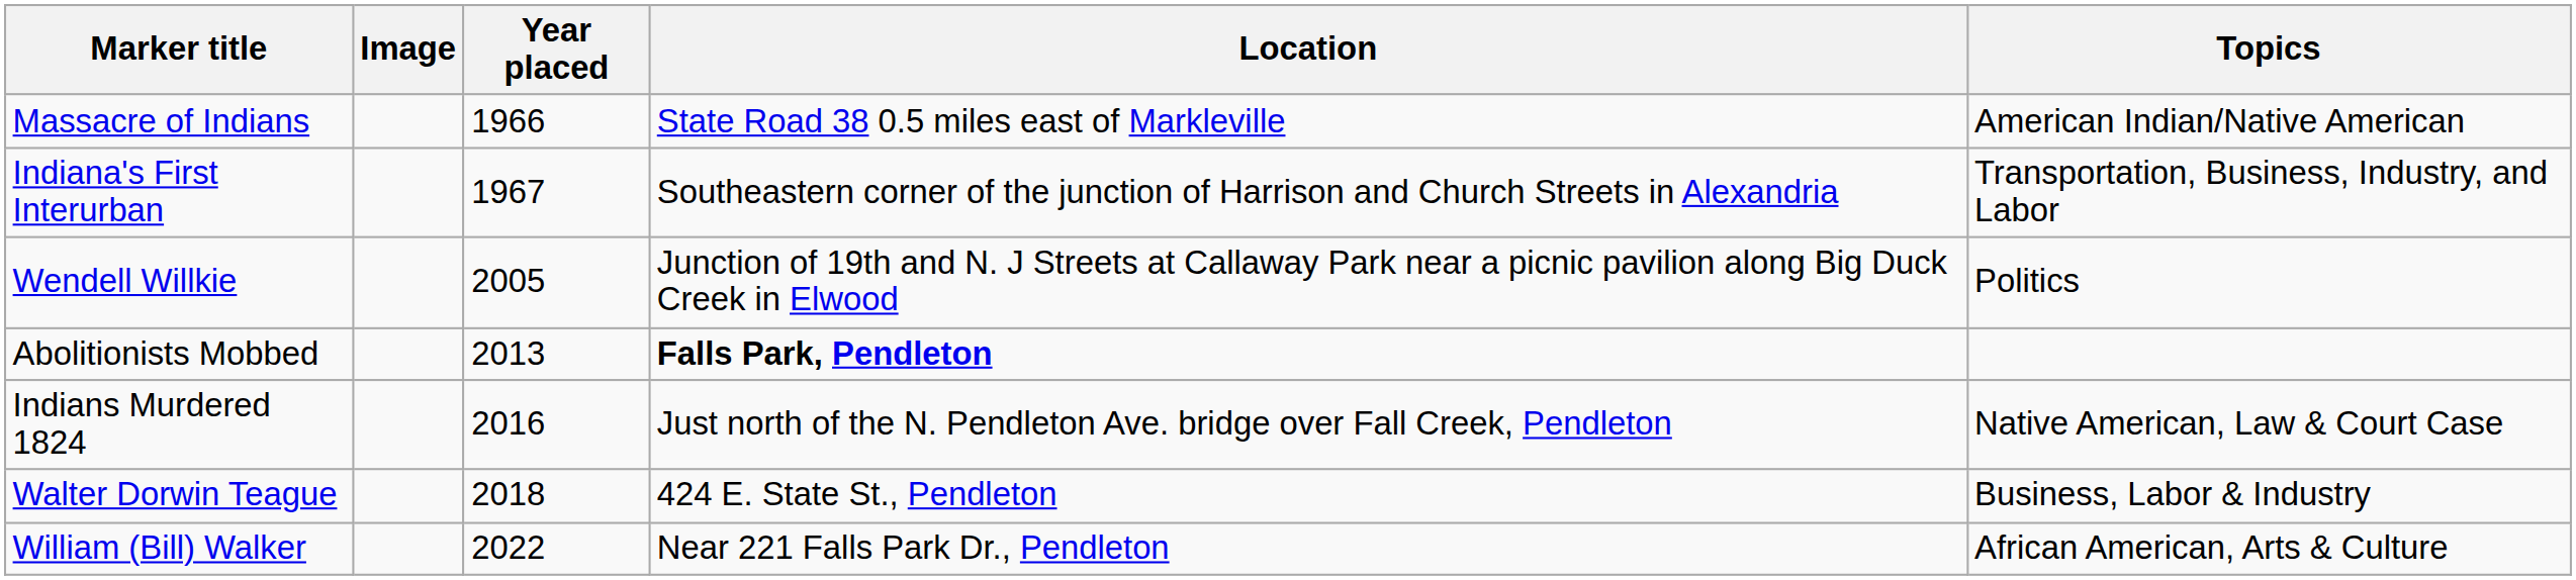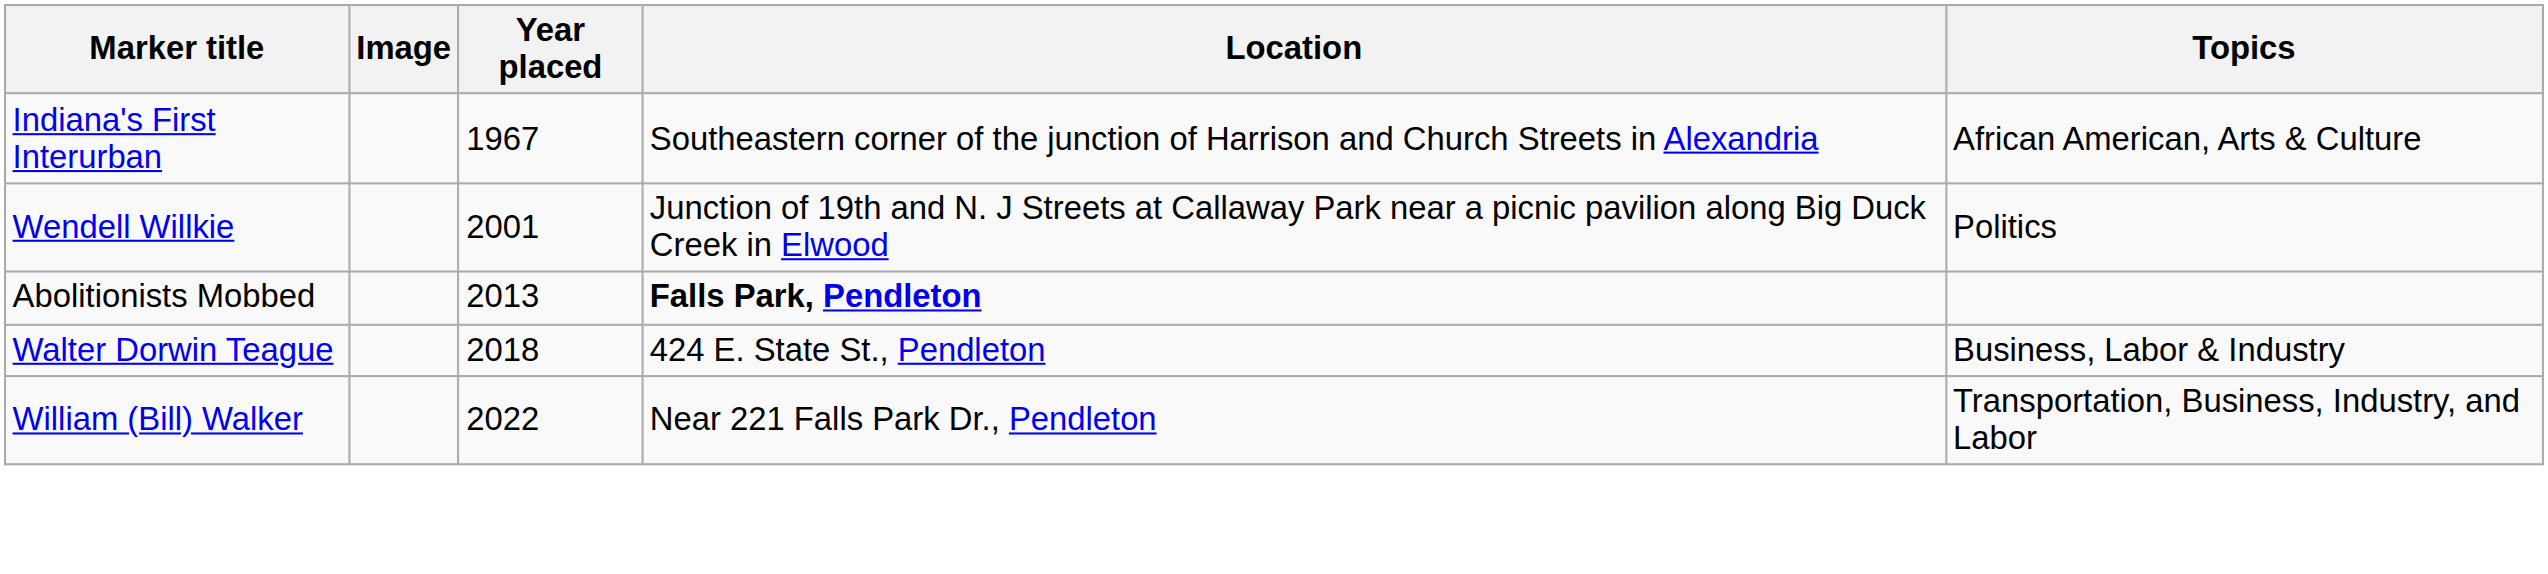- row: Massacre of Indians | 1966 | State Road 38 0.5 miles east of Markleville | American Indian/Native American
Indiana's First Interurban | Topics: Transportation, Business, Industry, and Labor -> African American, Arts & Culture
Wendell Willkie | Year placed: 2005 -> 2001
- row: Indians Murdered 1824 | 2016 | Just north of the N. Pendleton Ave. bridge over Fall Creek, Pendleton | Native American, Law & Court Case
William (Bill) Walker | Topics: African American, Arts & Culture -> Transportation, Business, Industry, and Labor
